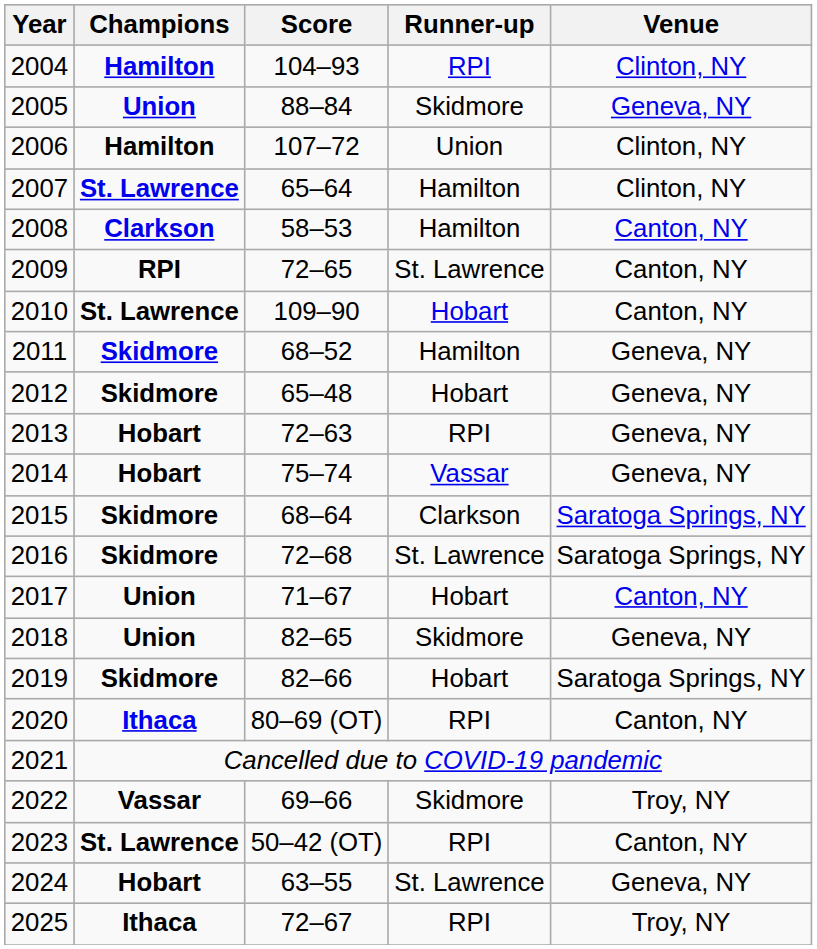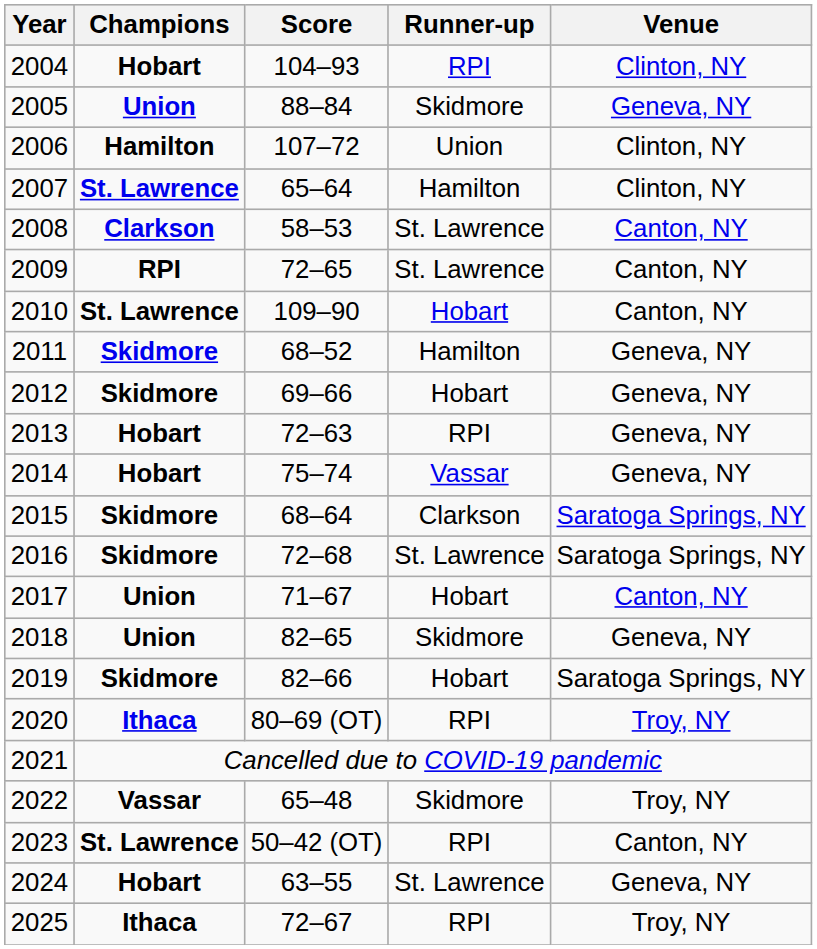2004 | Champions: Hamilton -> Hobart
2008 | Runner-up: Hamilton -> St. Lawrence
2012 | Score: 65–48 -> 69–66
2020 | Venue: Canton, NY -> Troy, NY
2022 | Score: 69–66 -> 65–48
